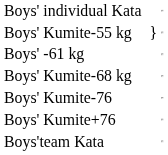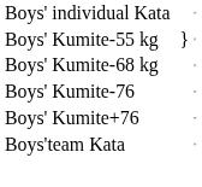- row: Boys' -61 kg
